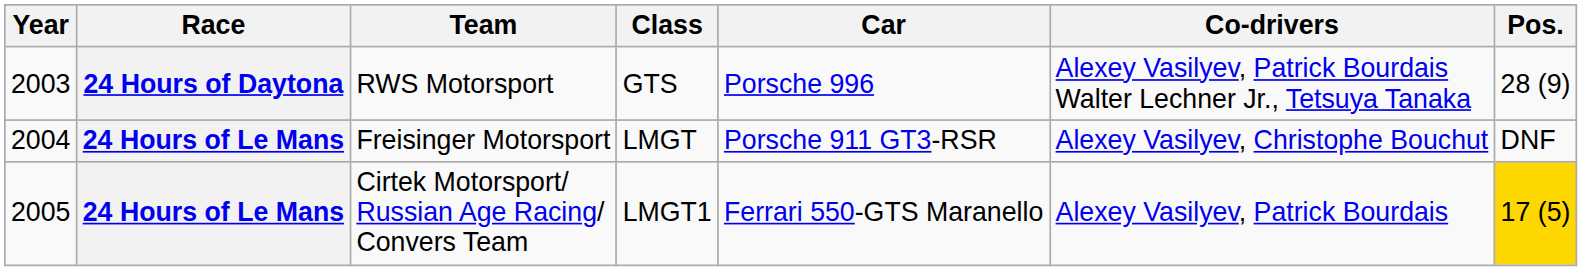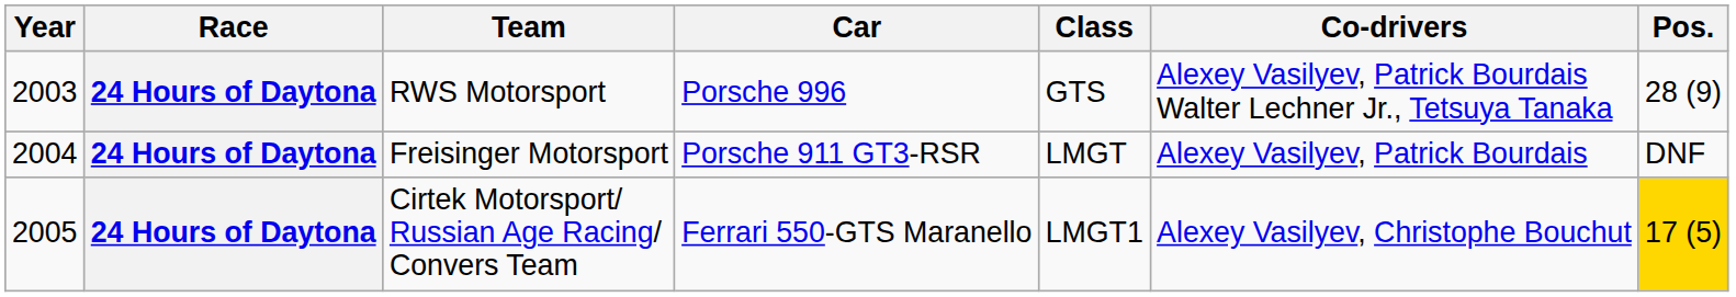columns swapped: Car <-> Class
Freisinger Motorsport | Race: 24 Hours of Le Mans -> 24 Hours of Daytona
Freisinger Motorsport | Co-drivers: Alexey Vasilyev, Christophe Bouchut -> Alexey Vasilyev, Patrick Bourdais
Cirtek Motorsport/ Russian Age Racing/ Convers Team | Race: 24 Hours of Le Mans -> 24 Hours of Daytona
Cirtek Motorsport/ Russian Age Racing/ Convers Team | Co-drivers: Alexey Vasilyev, Patrick Bourdais -> Alexey Vasilyev, Christophe Bouchut
